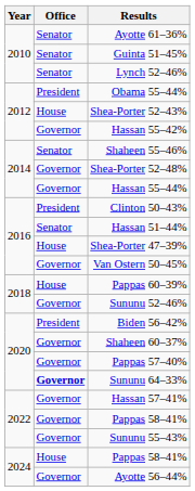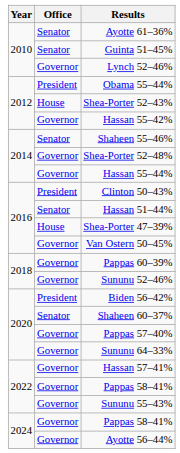Lynch 52–46% | Office: Senator -> Governor
Pappas 60–39% | Office: House -> Governor
Shaheen 60–37% | Office: Governor -> Senator
Sununu 64–33% | Office: bold -> normal
2024 / Pappas 58–41% | Office: House -> Governor
